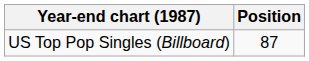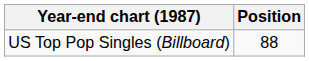US Top Pop Singles (Billboard) | Position: 87 -> 88
